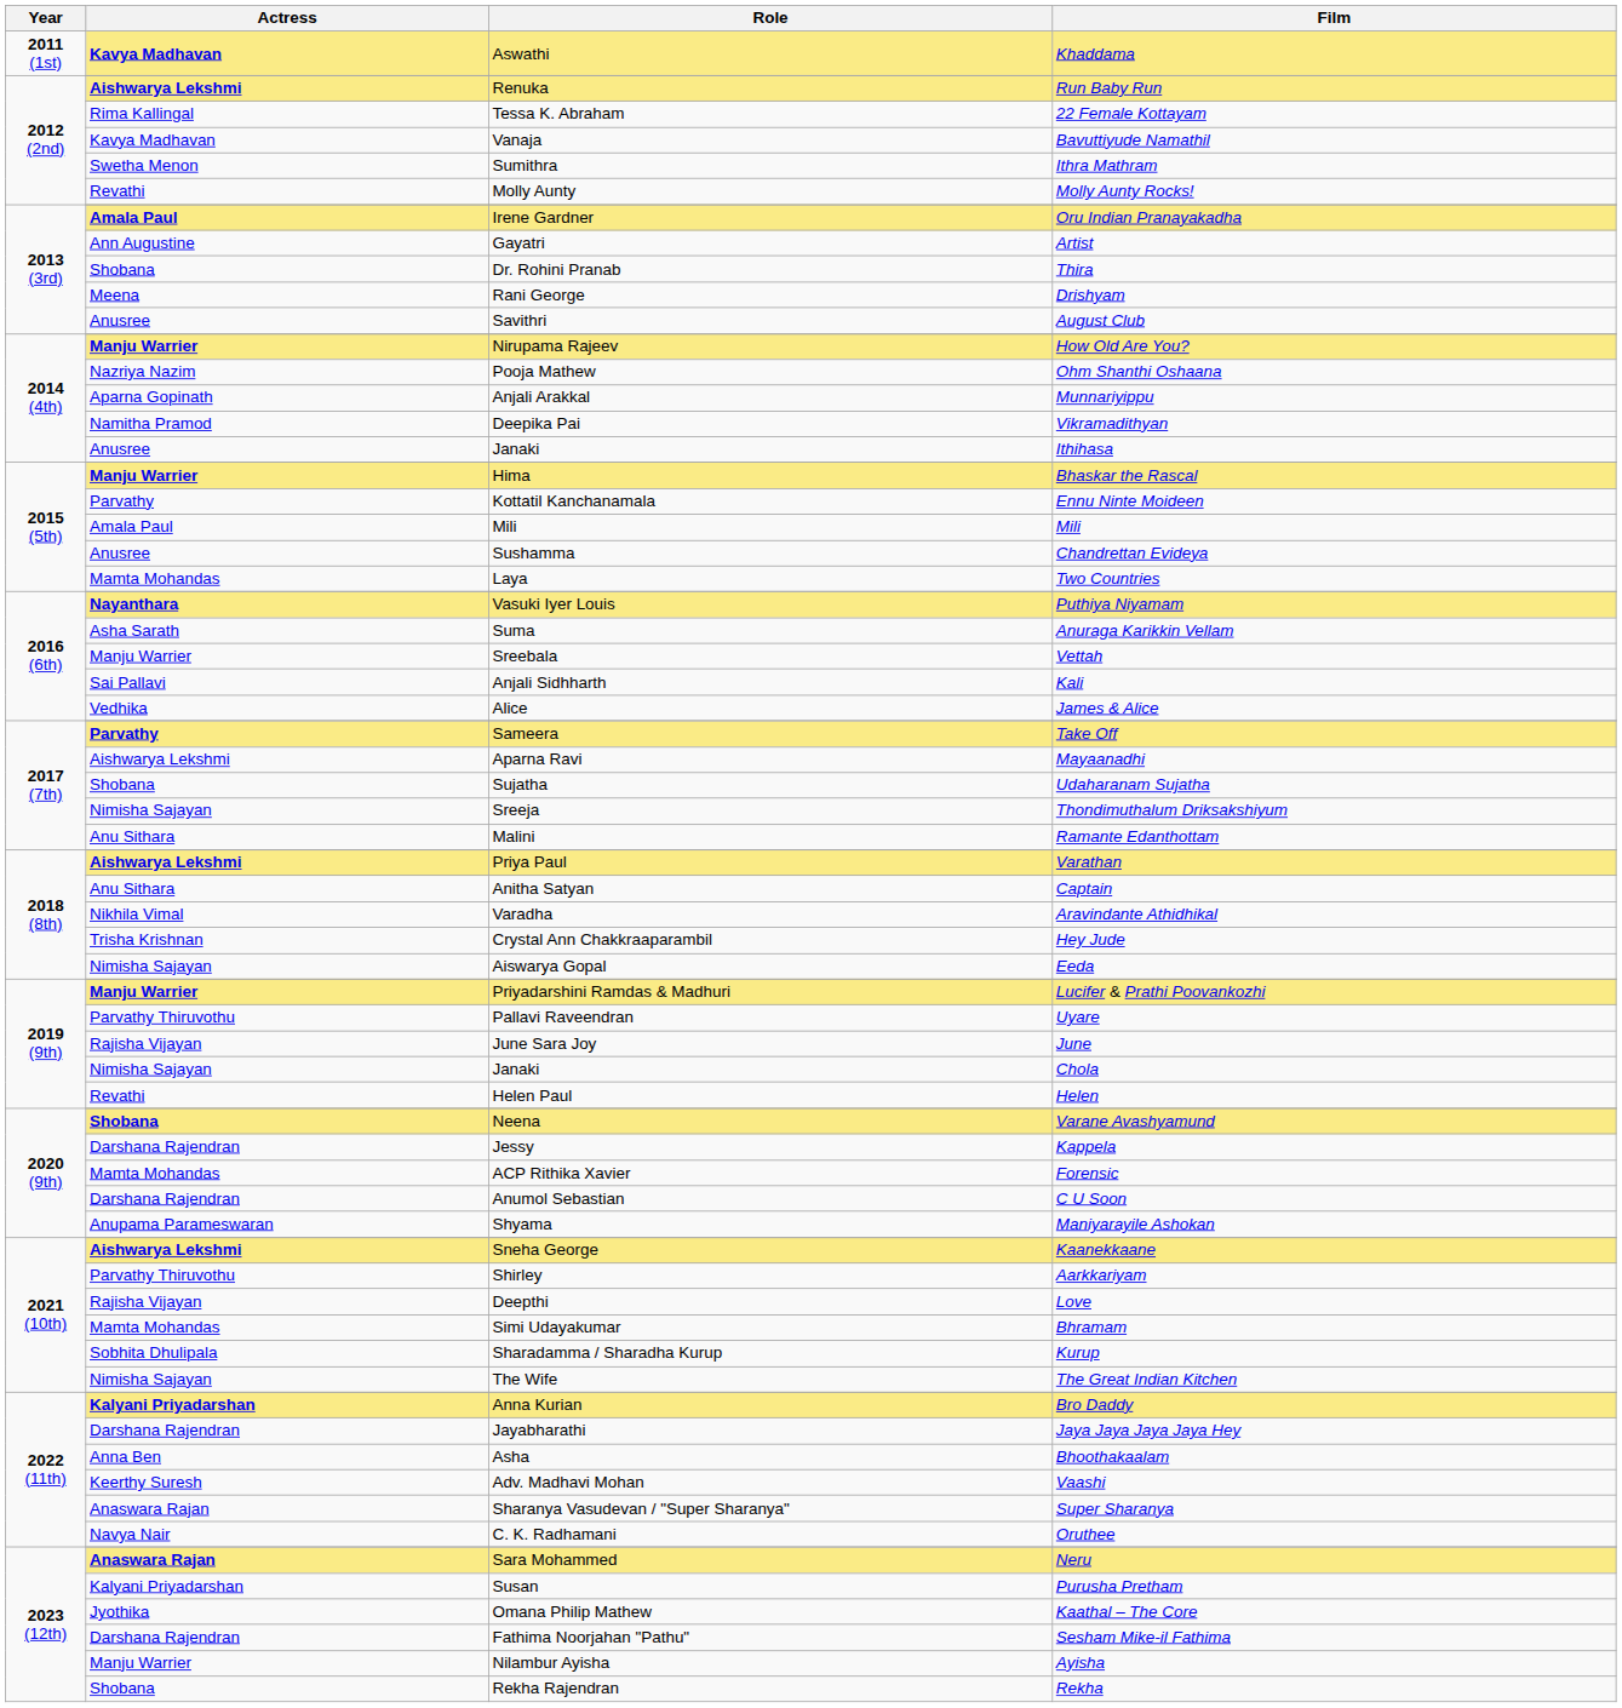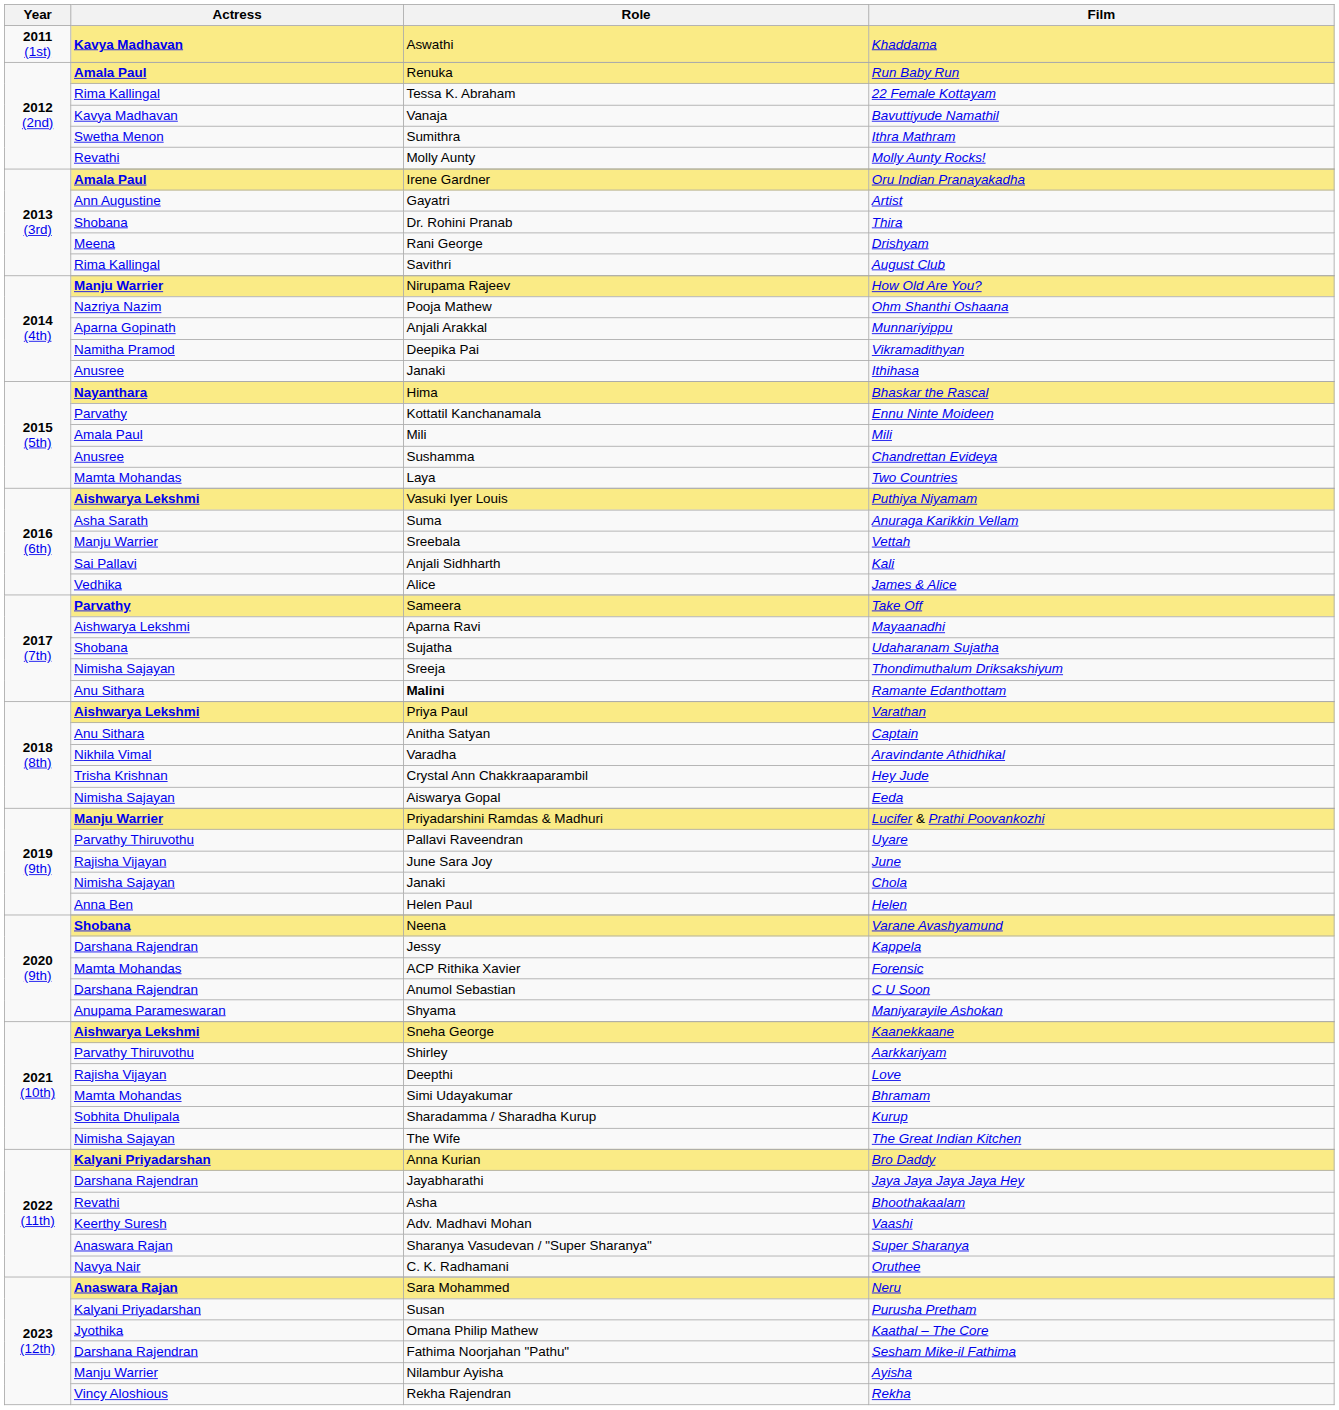Run Baby Run | Actress: Aishwarya Lekshmi -> Amala Paul
August Club | Actress: Anusree -> Rima Kallingal
Bhaskar the Rascal | Actress: Manju Warrier -> Nayanthara
Puthiya Niyamam | Actress: Nayanthara -> Aishwarya Lekshmi
Ramante Edanthottam | Role: normal -> bold
Helen | Actress: Revathi -> Anna Ben
Bhoothakaalam | Actress: Anna Ben -> Revathi
Rekha | Actress: Shobana -> Vincy Aloshious
